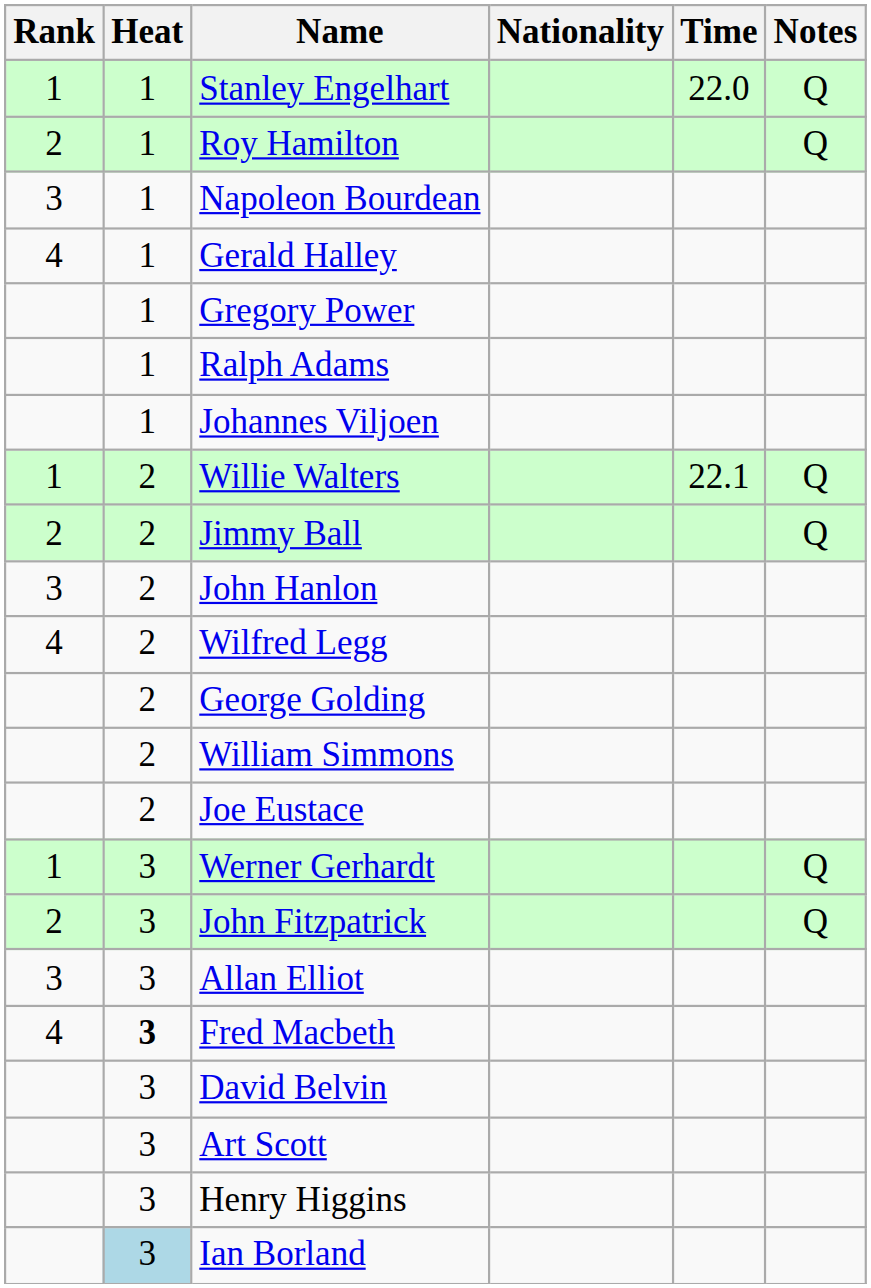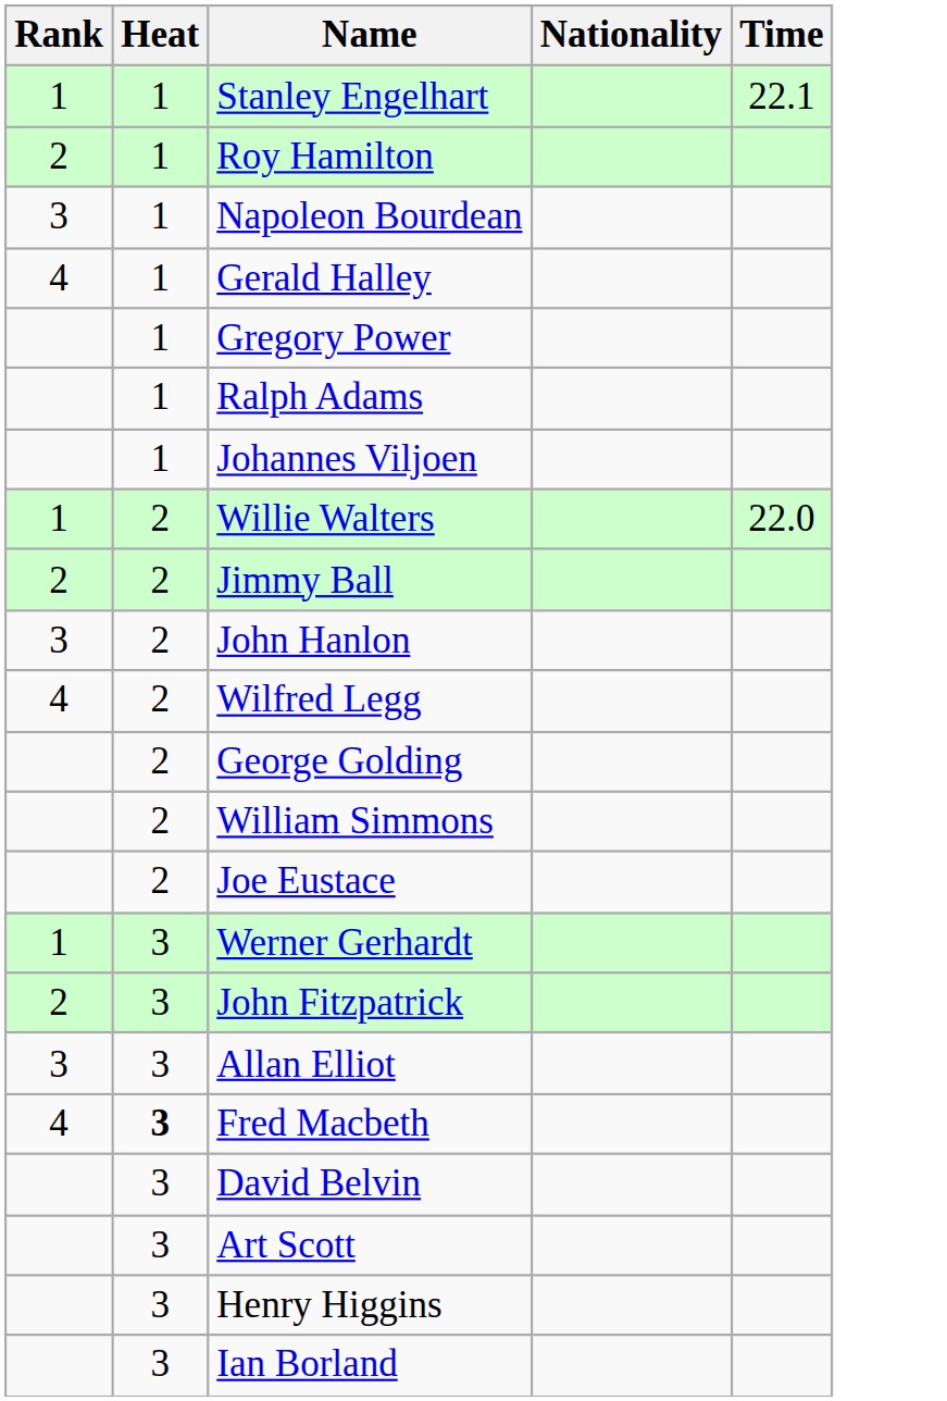- column: Notes | Q | Q | Q | Q | Q | Q
Stanley Engelhart | Time: 22.0 -> 22.1
Willie Walters | Time: 22.1 -> 22.0
Ian Borland | Heat: lightblue background -> no background
